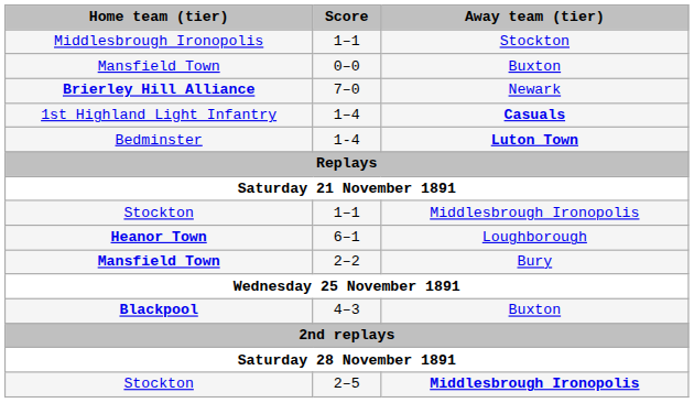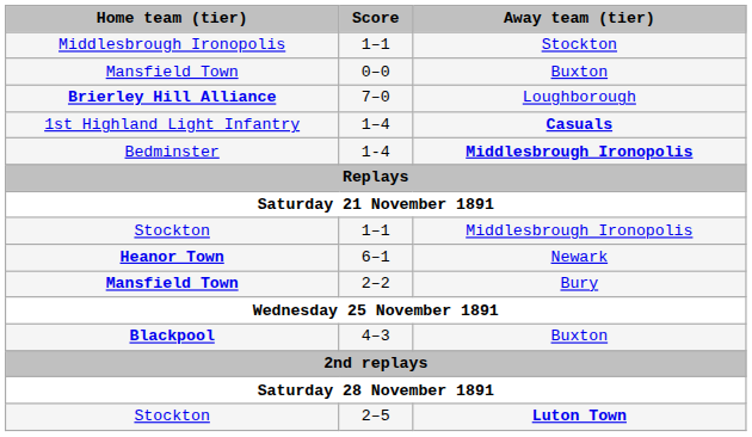7–0 | Away team (tier): Newark -> Loughborough
1-4 | Away team (tier): Luton Town -> Middlesbrough Ironopolis
6–1 | Away team (tier): Loughborough -> Newark
2–5 | Away team (tier): Middlesbrough Ironopolis -> Luton Town
